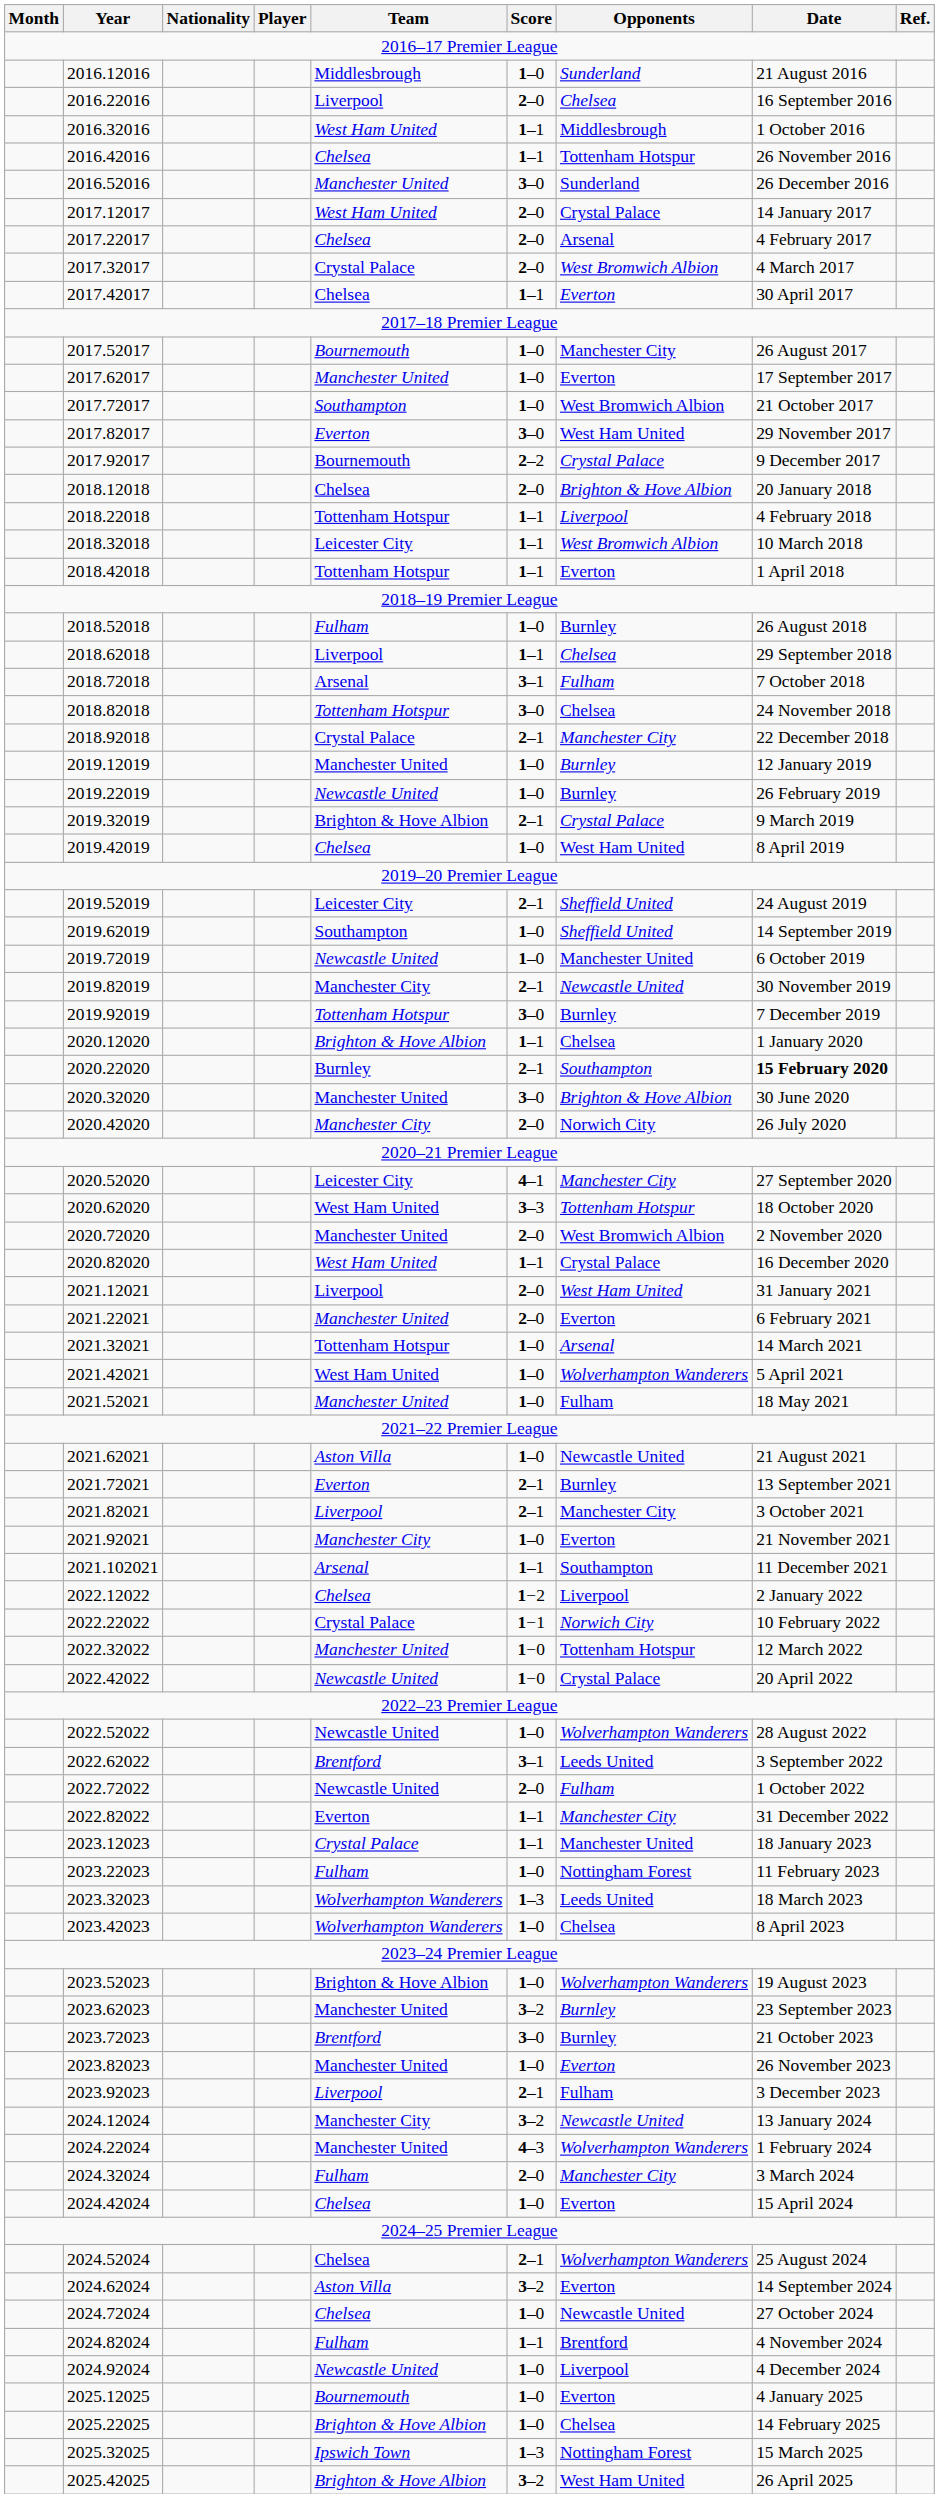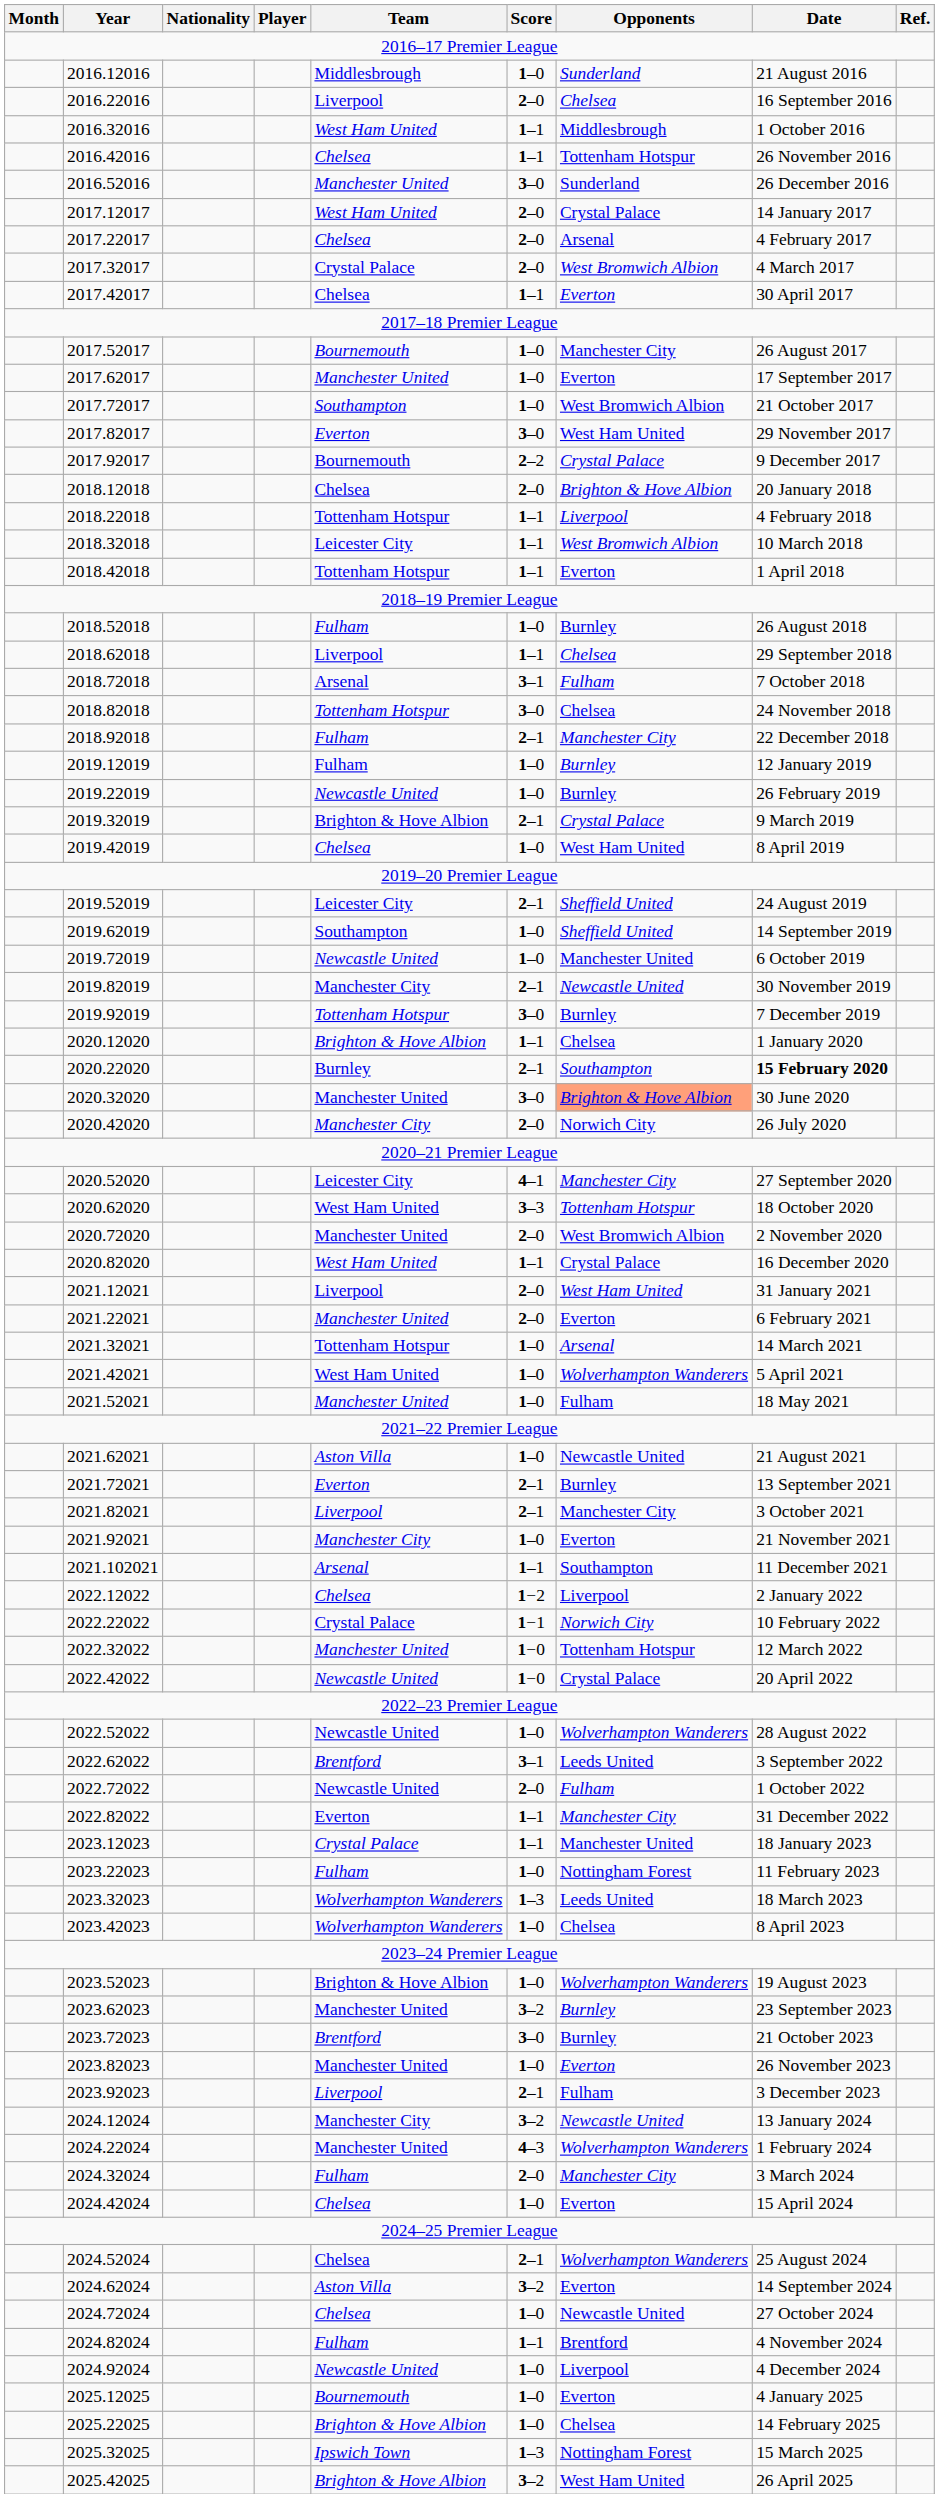2018.92018 | Team: Crystal Palace -> Fulham
2019.12019 | Team: Manchester United -> Fulham
2020.32020 | Opponents: no background -> lightsalmon background
